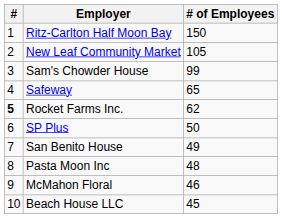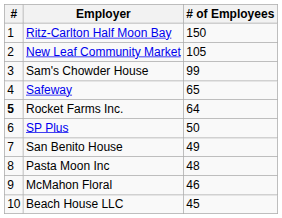Rocket Farms Inc. | # of Employees: 62 -> 64
